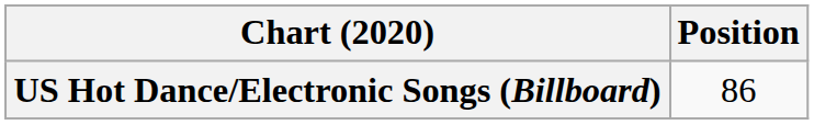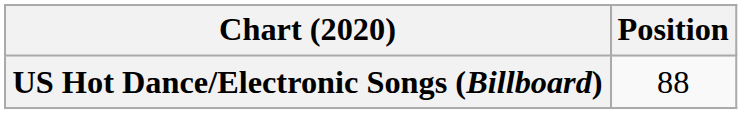US Hot Dance/Electronic Songs (Billboard) | Position: 86 -> 88
